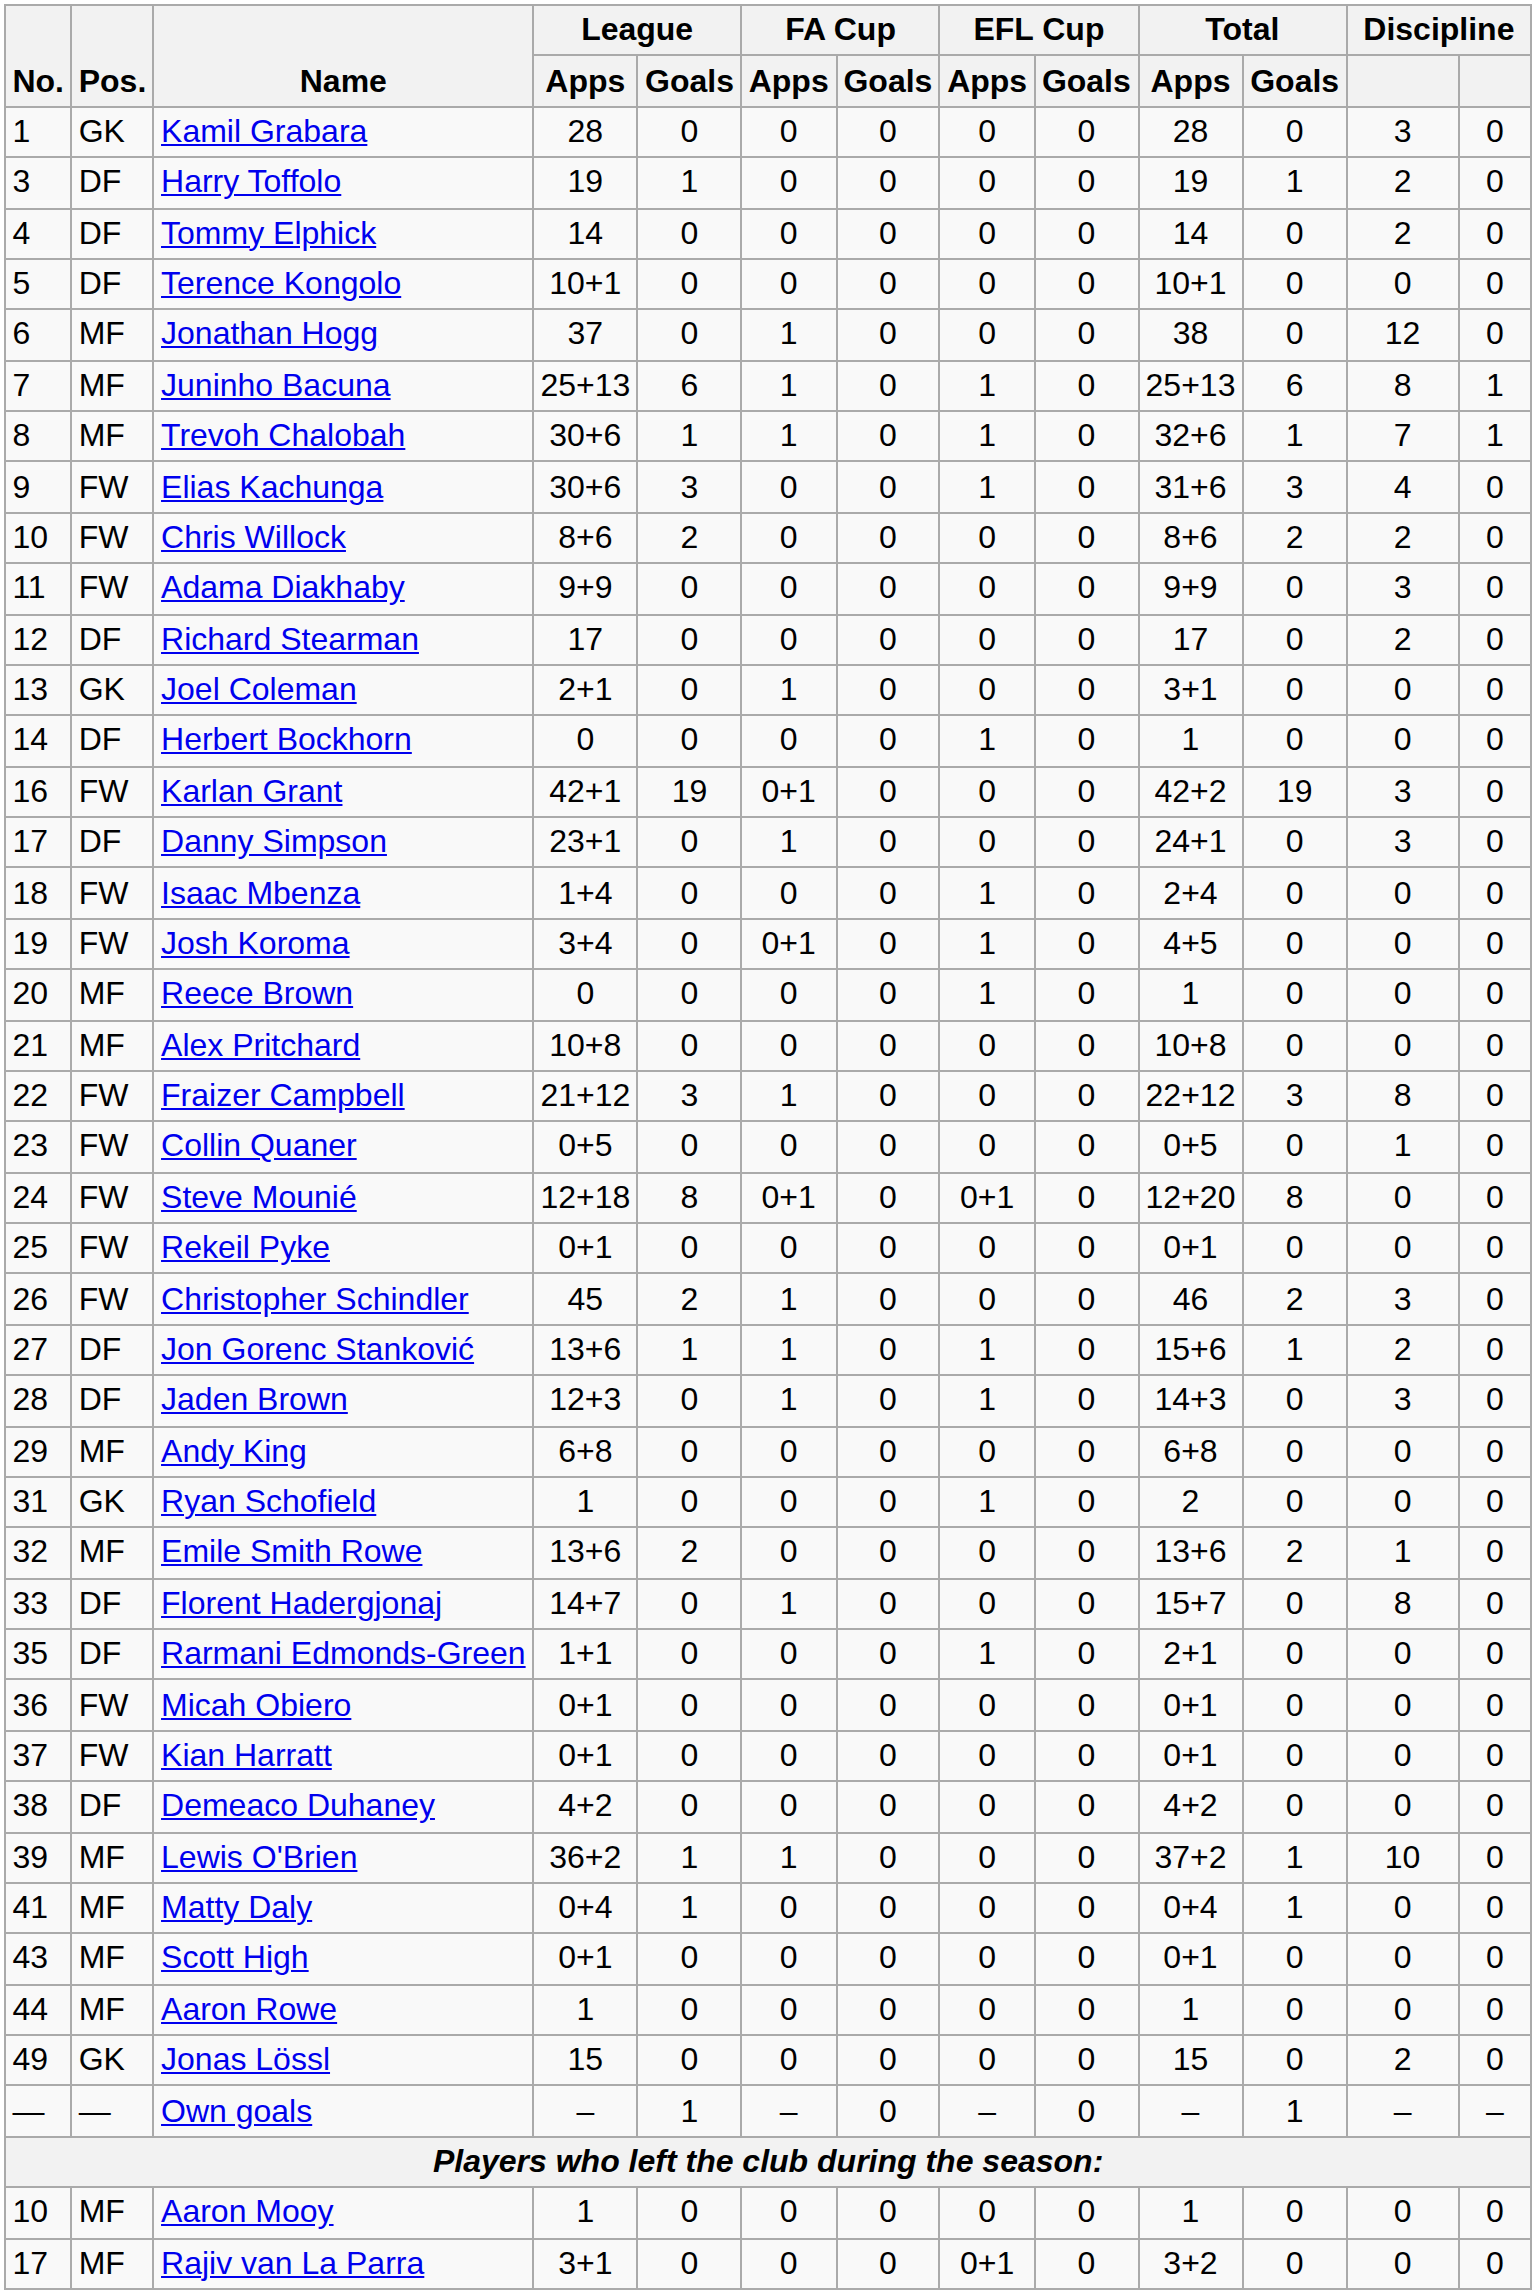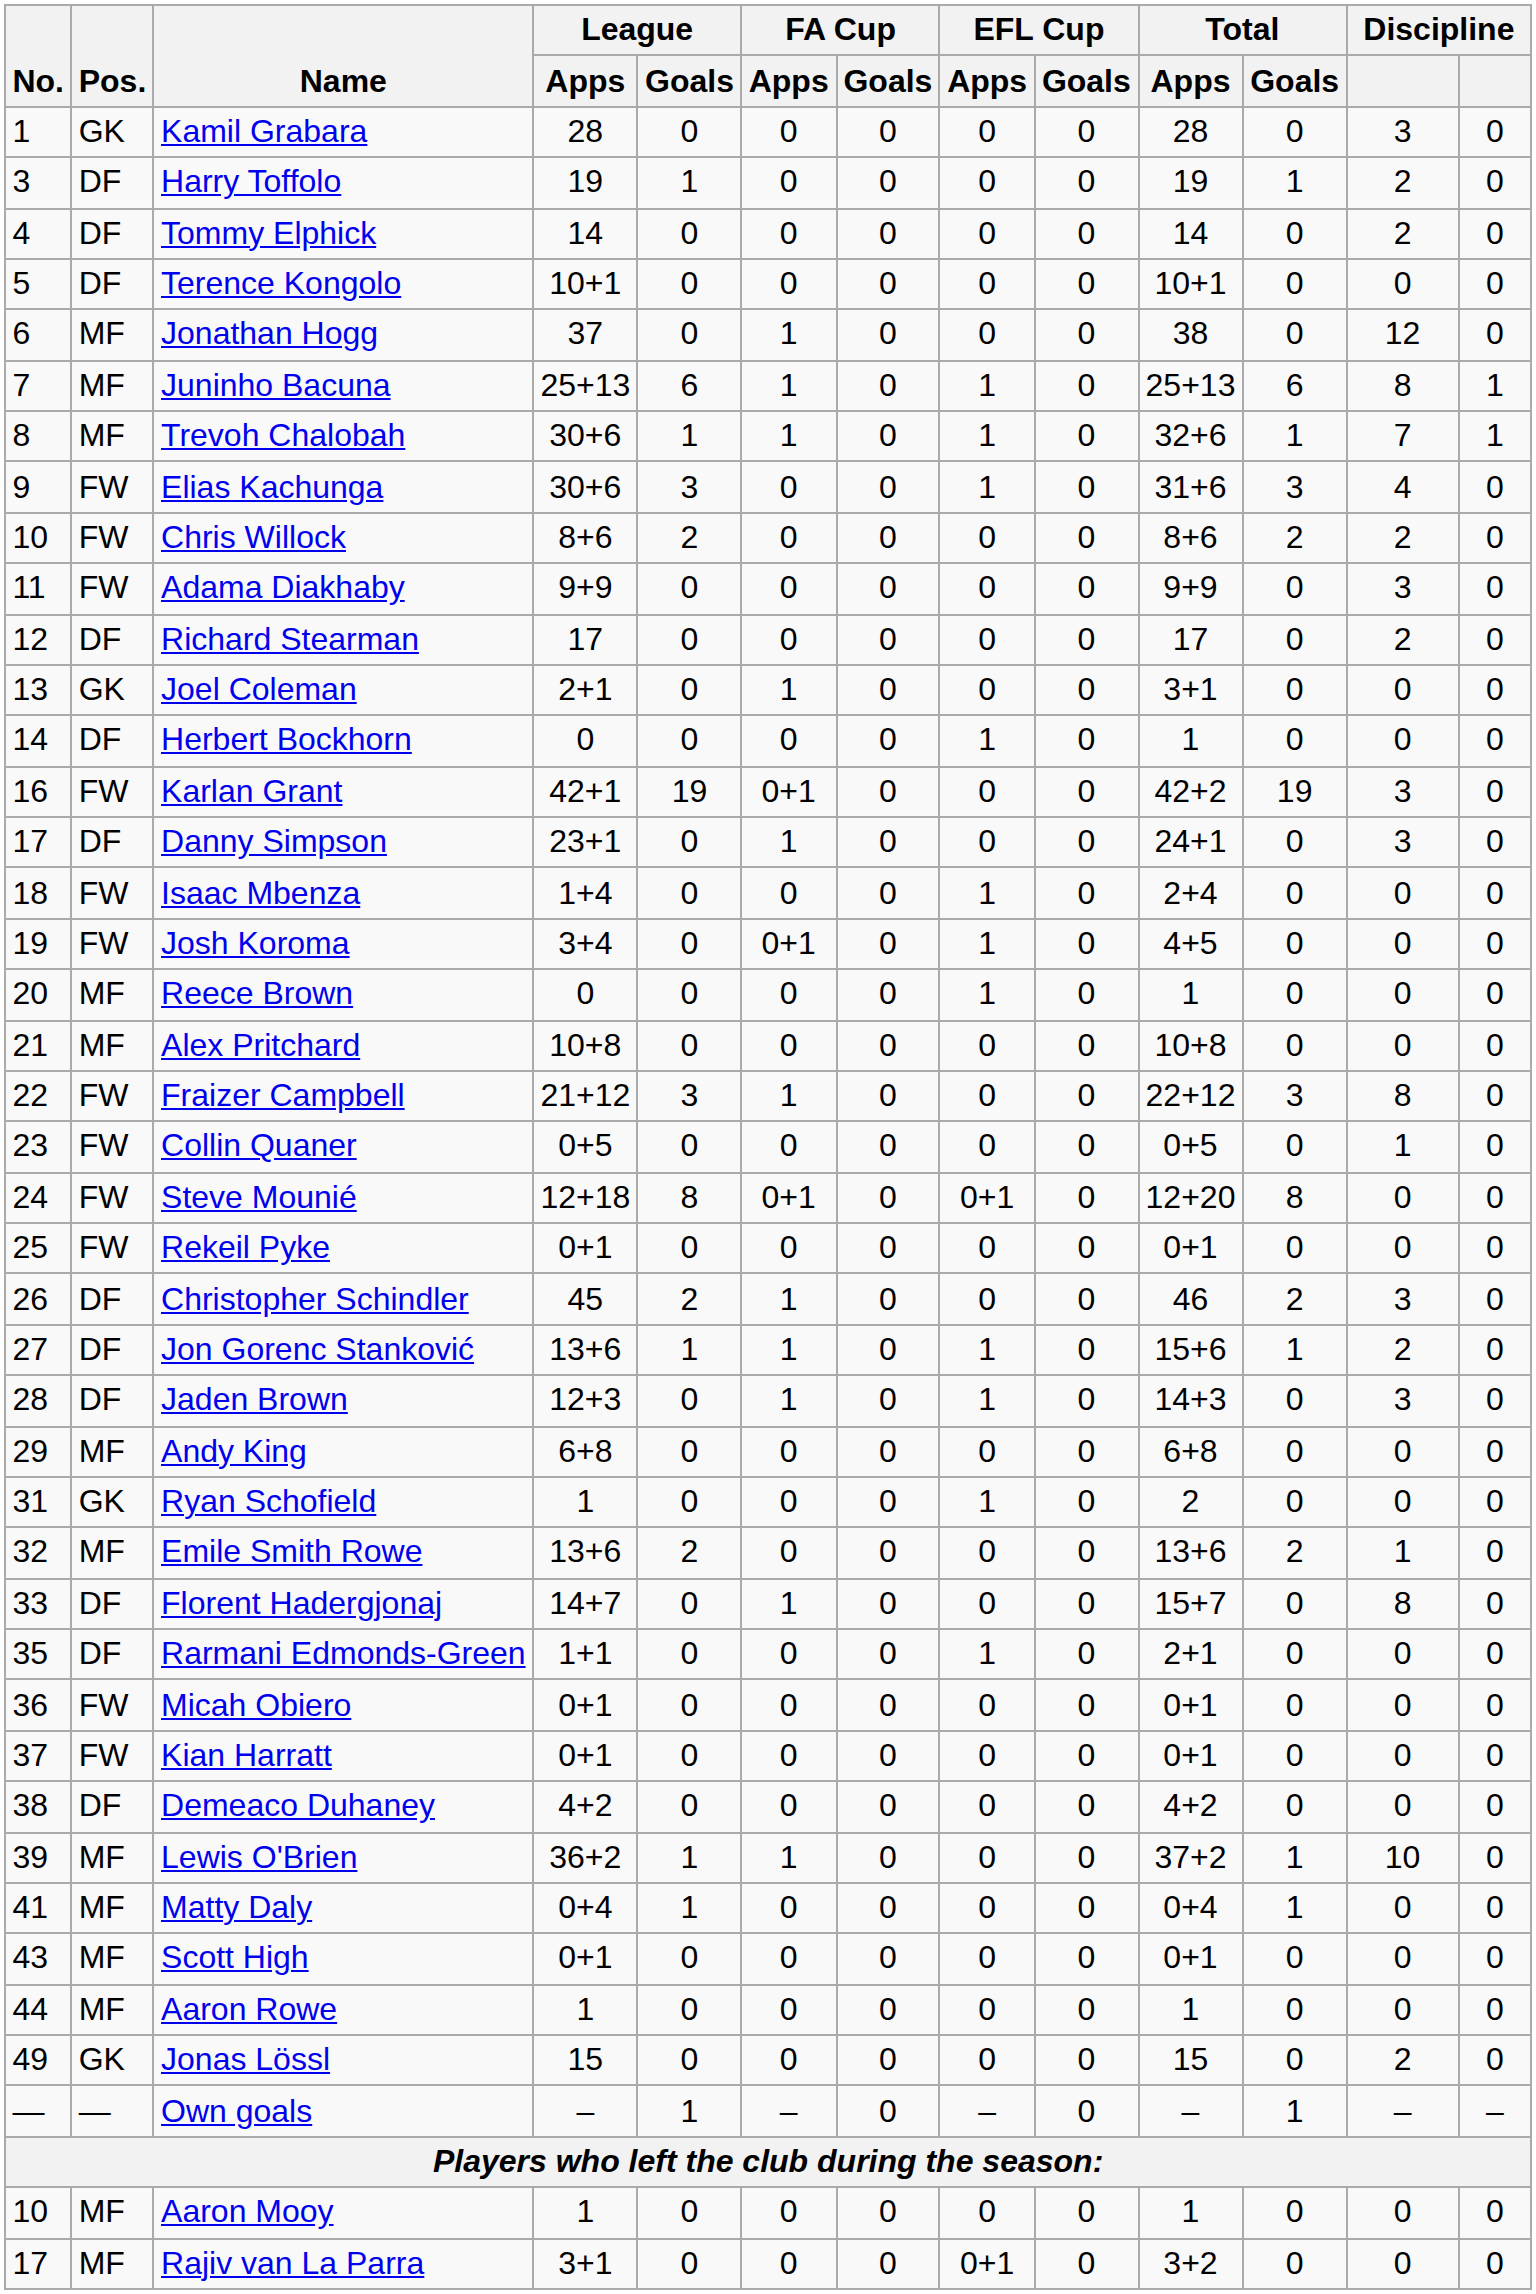Christopher Schindler | Pos.: FW -> DF
